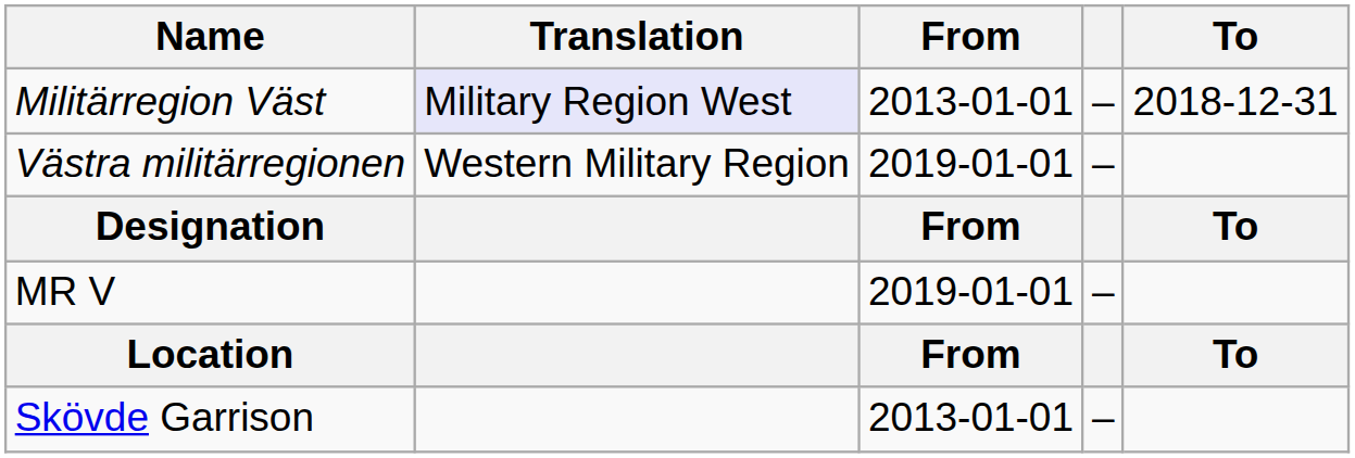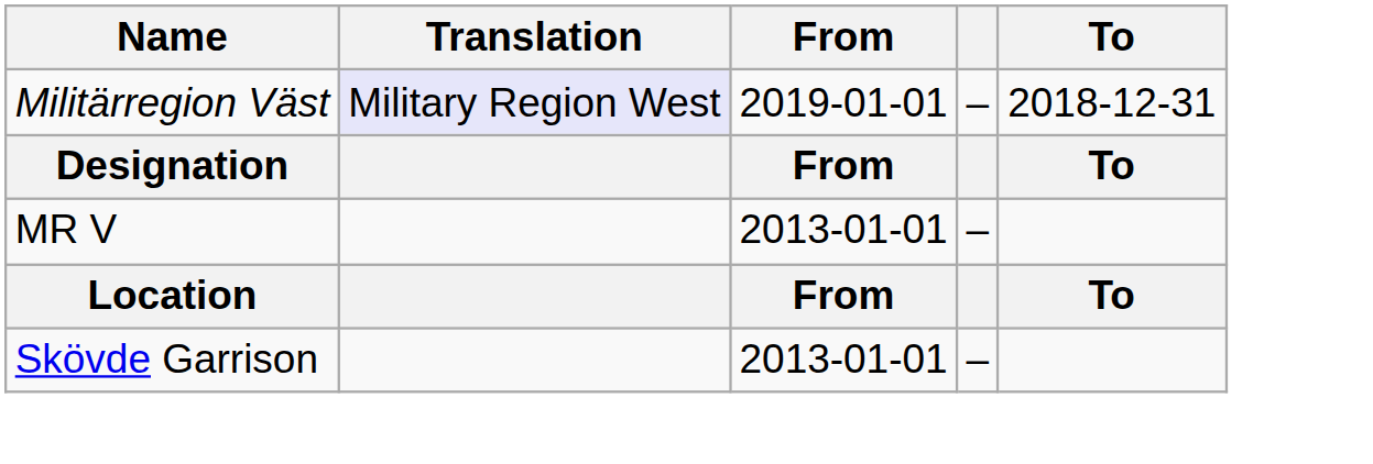Militärregion Väst | From: 2013-01-01 -> 2019-01-01
- row: Västra militärregionen | Western Military Region | 2019-01-01 | –
MR V | From: 2019-01-01 -> 2013-01-01
